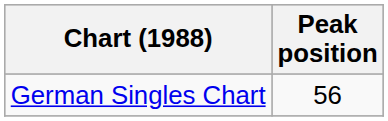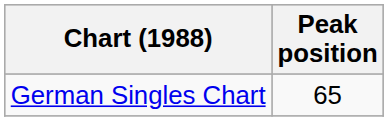German Singles Chart | Peak position: 56 -> 65
